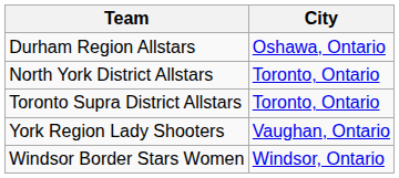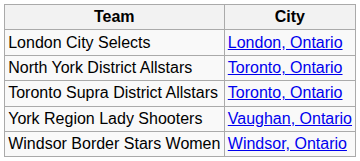- row: Durham Region Allstars | Oshawa, Ontario
+ row: London City Selects | London, Ontario
